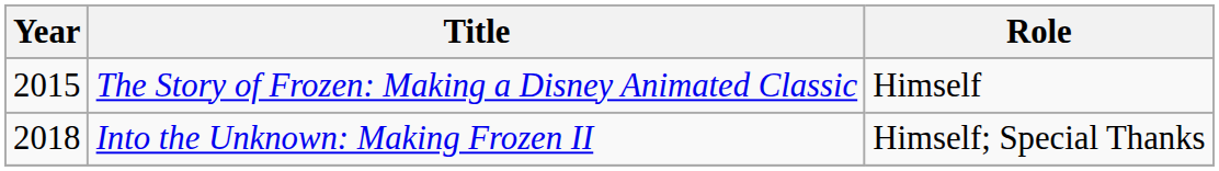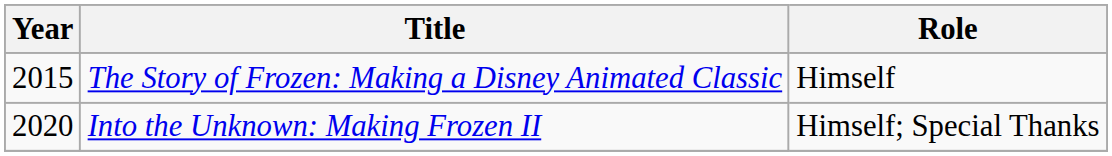Into the Unknown: Making Frozen II | Year: 2018 -> 2020
